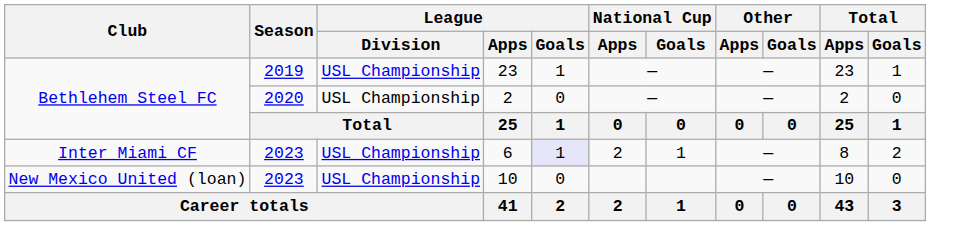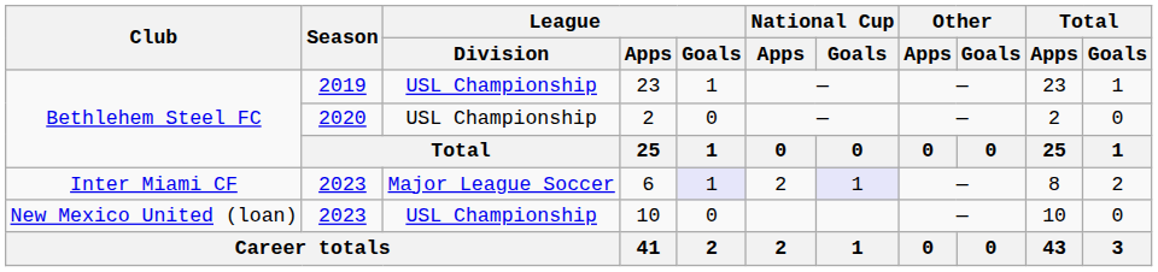6 | League / Division: USL Championship -> Major League Soccer
6 | National Cup / Goals: no background -> lavender background
